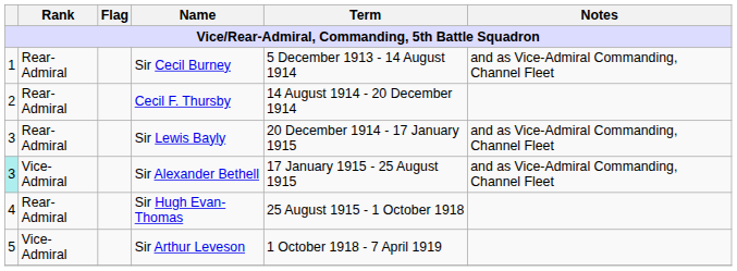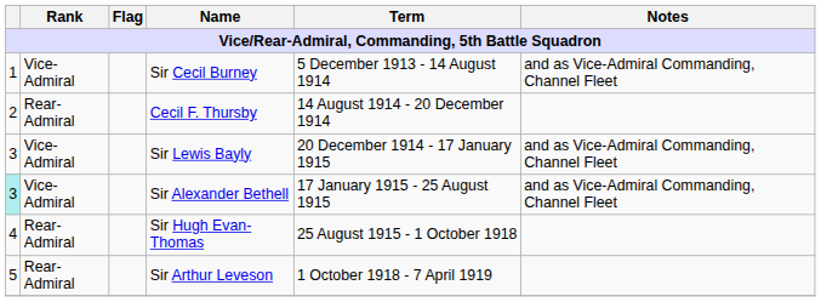Sir Cecil Burney | Rank: Rear-Admiral -> Vice-Admiral
Sir Lewis Bayly | Rank: Rear-Admiral -> Vice-Admiral
Sir Arthur Leveson | Rank: Vice-Admiral -> Rear-Admiral
